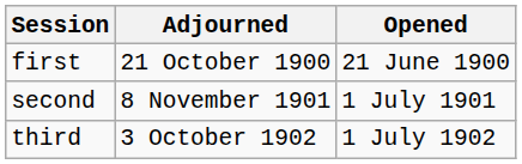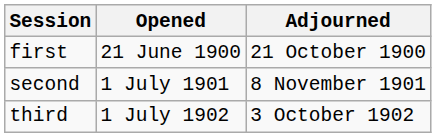columns swapped: Opened <-> Adjourned
